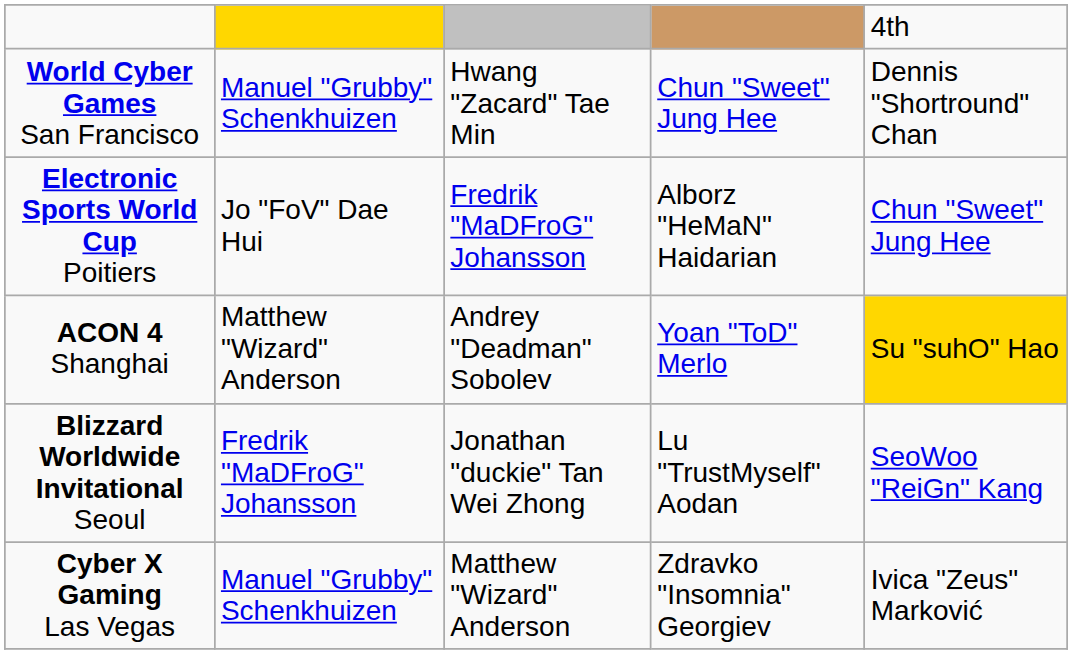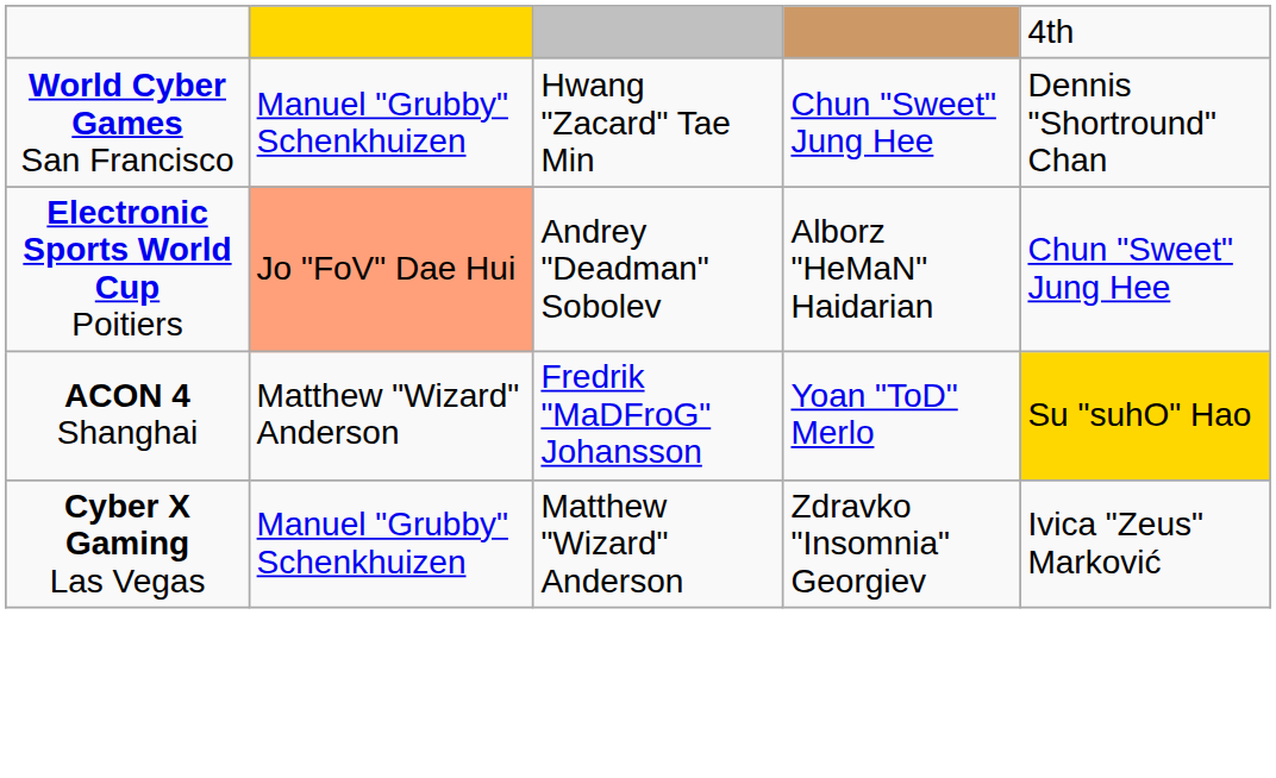Electronic Sports World Cup Poitiers | column 2: no background -> lightsalmon background
Electronic Sports World Cup Poitiers | column 3: Fredrik "MaDFroG" Johansson -> Andrey "Deadman" Sobolev
ACON 4 Shanghai | column 3: Andrey "Deadman" Sobolev -> Fredrik "MaDFroG" Johansson
- row: Blizzard Worldwide Invitational Seoul | Fredrik "MaDFroG" Johansson | Jonathan "duckie" Tan Wei Zhong | Lu "TrustMyself" Aodan | SeoWoo "ReiGn" Kang
